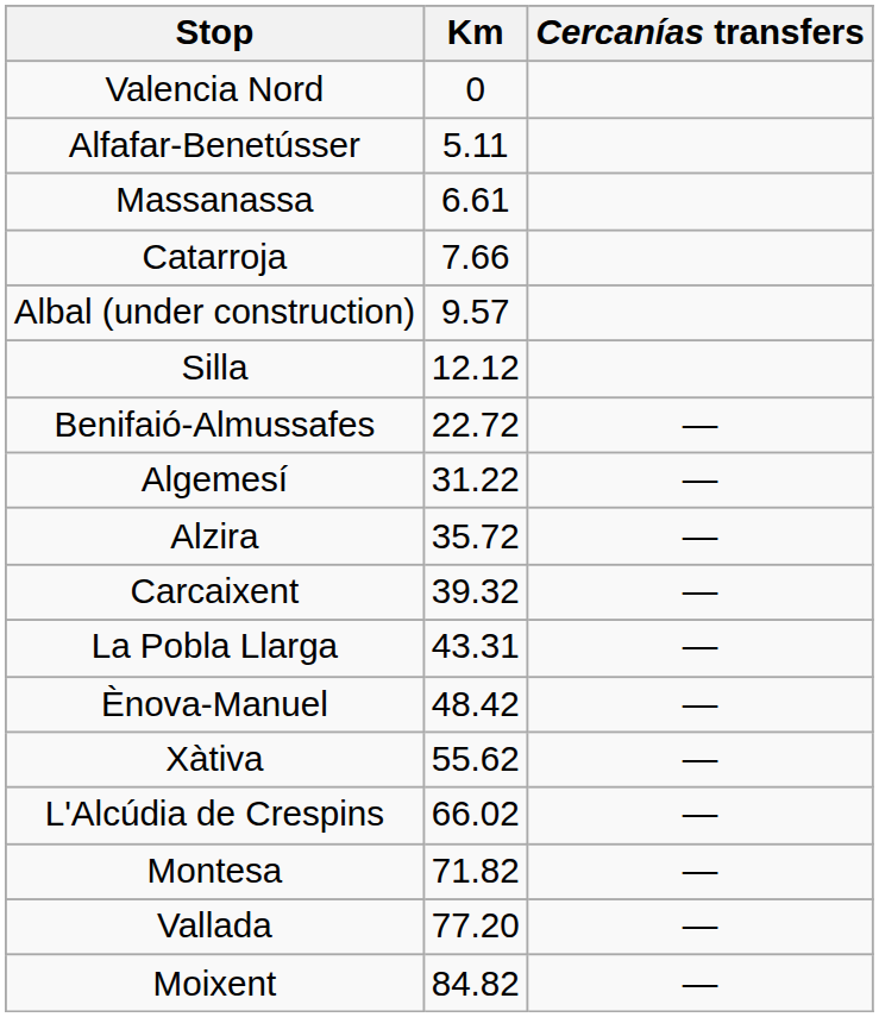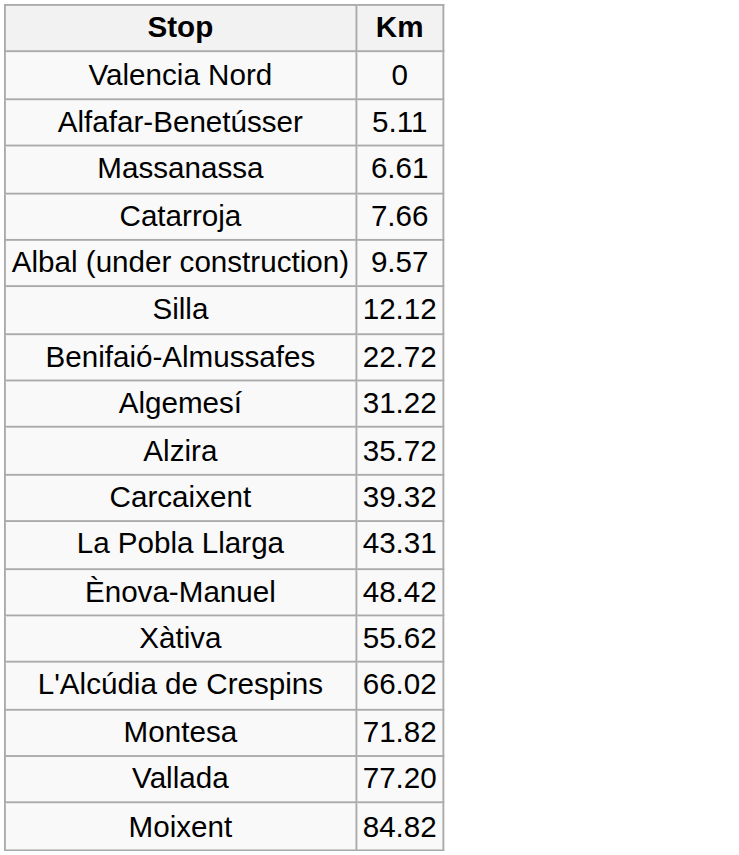- column: Cercanías transfers | — | — | — | — | — | — | — | — | — | — | —
